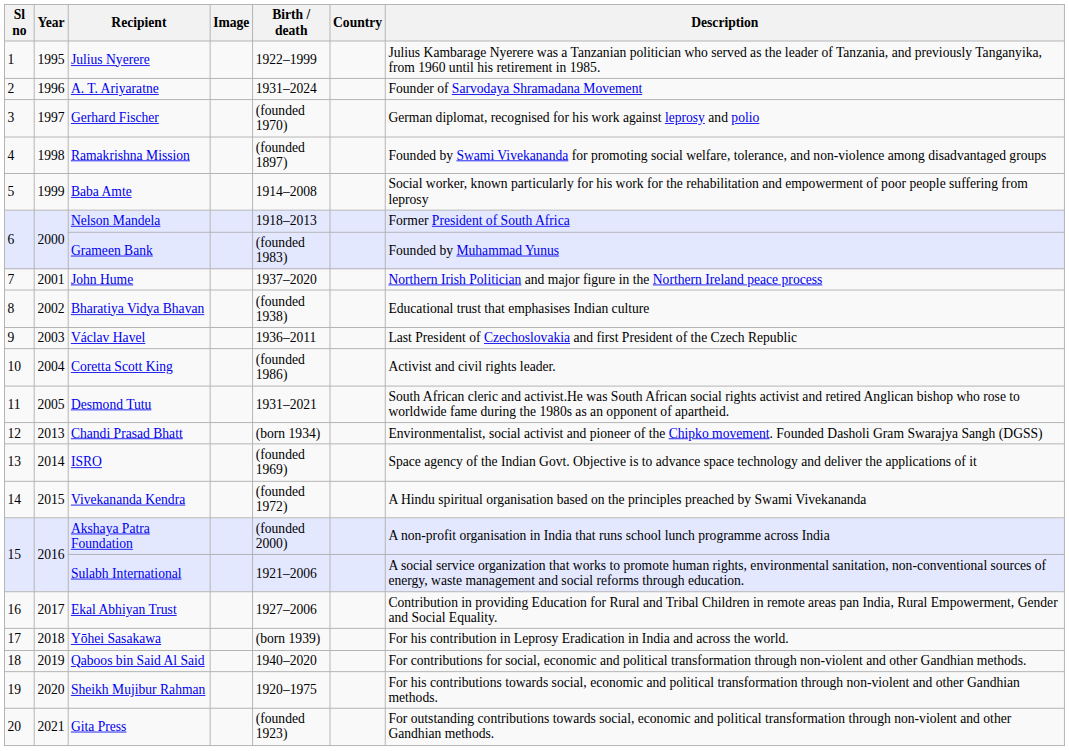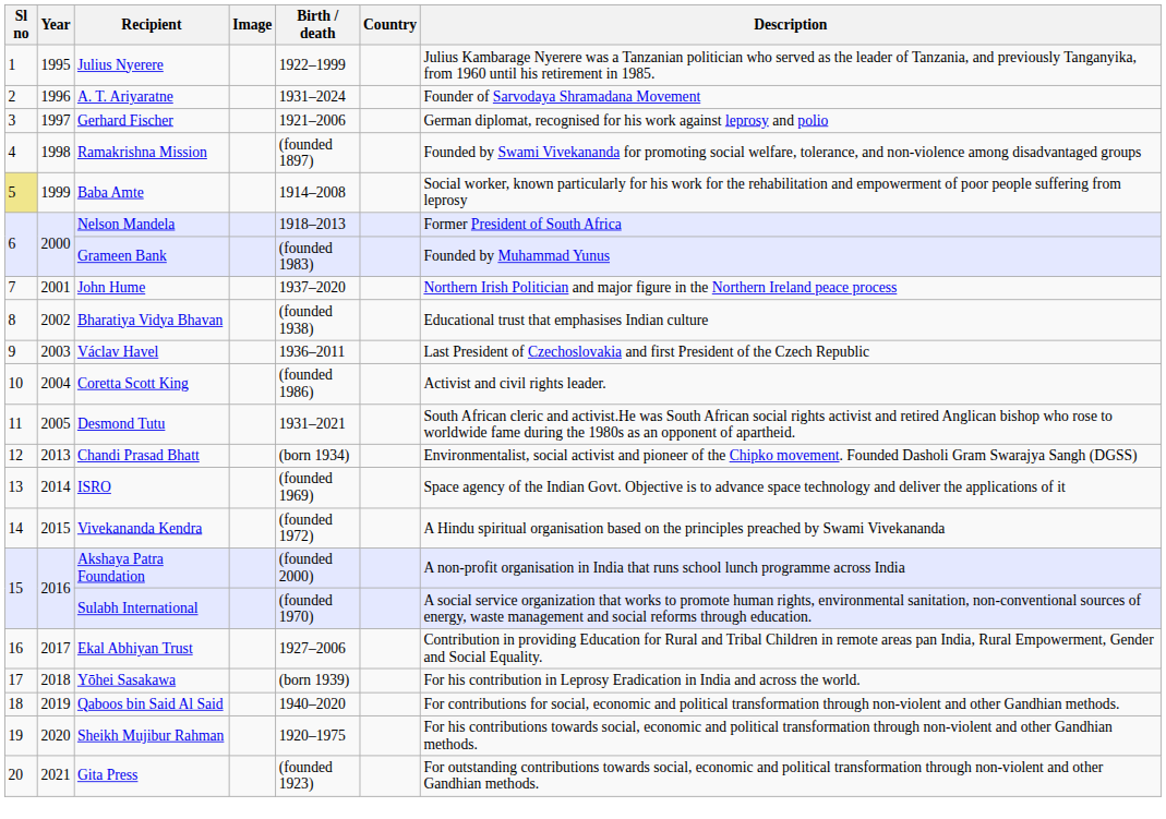Gerhard Fischer | Birth / death: (founded 1970) -> 1921–2006
Baba Amte | Sl no: no background -> khaki background
Sulabh International | Birth / death: 1921–2006 -> (founded 1970)
